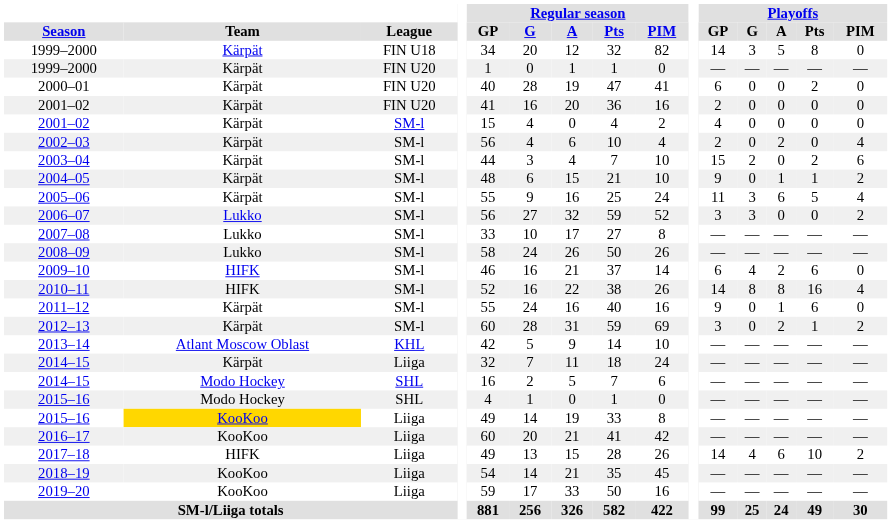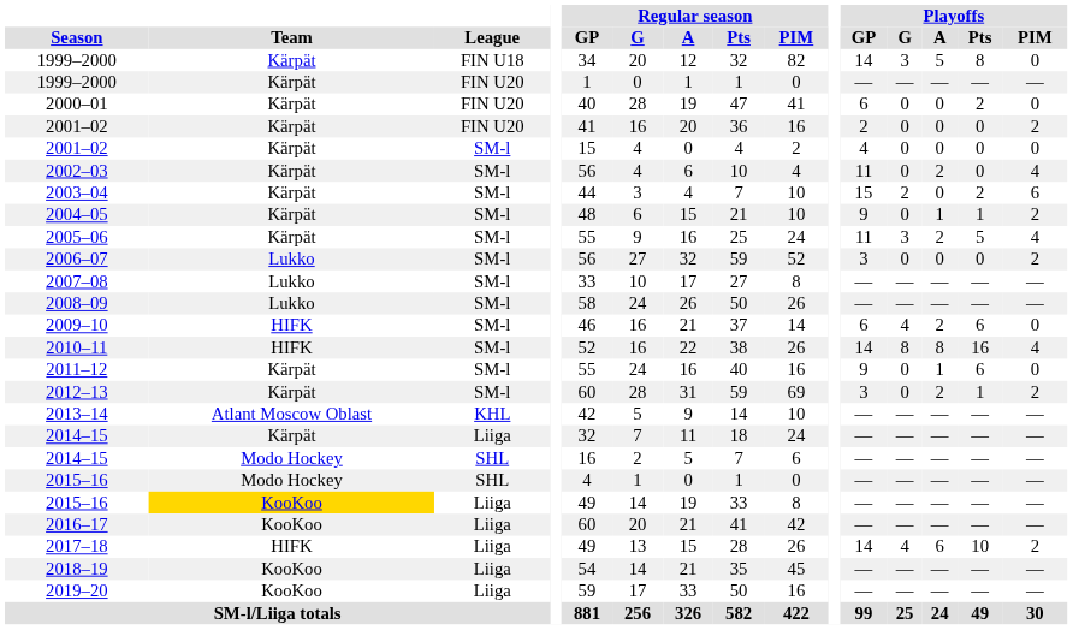2001–02 / FIN U20 | Playoffs / PIM: 0 -> 2
2002–03 | Playoffs / GP: 2 -> 11
2005–06 | Playoffs / A: 6 -> 2
2006–07 | Playoffs / G: 3 -> 0
